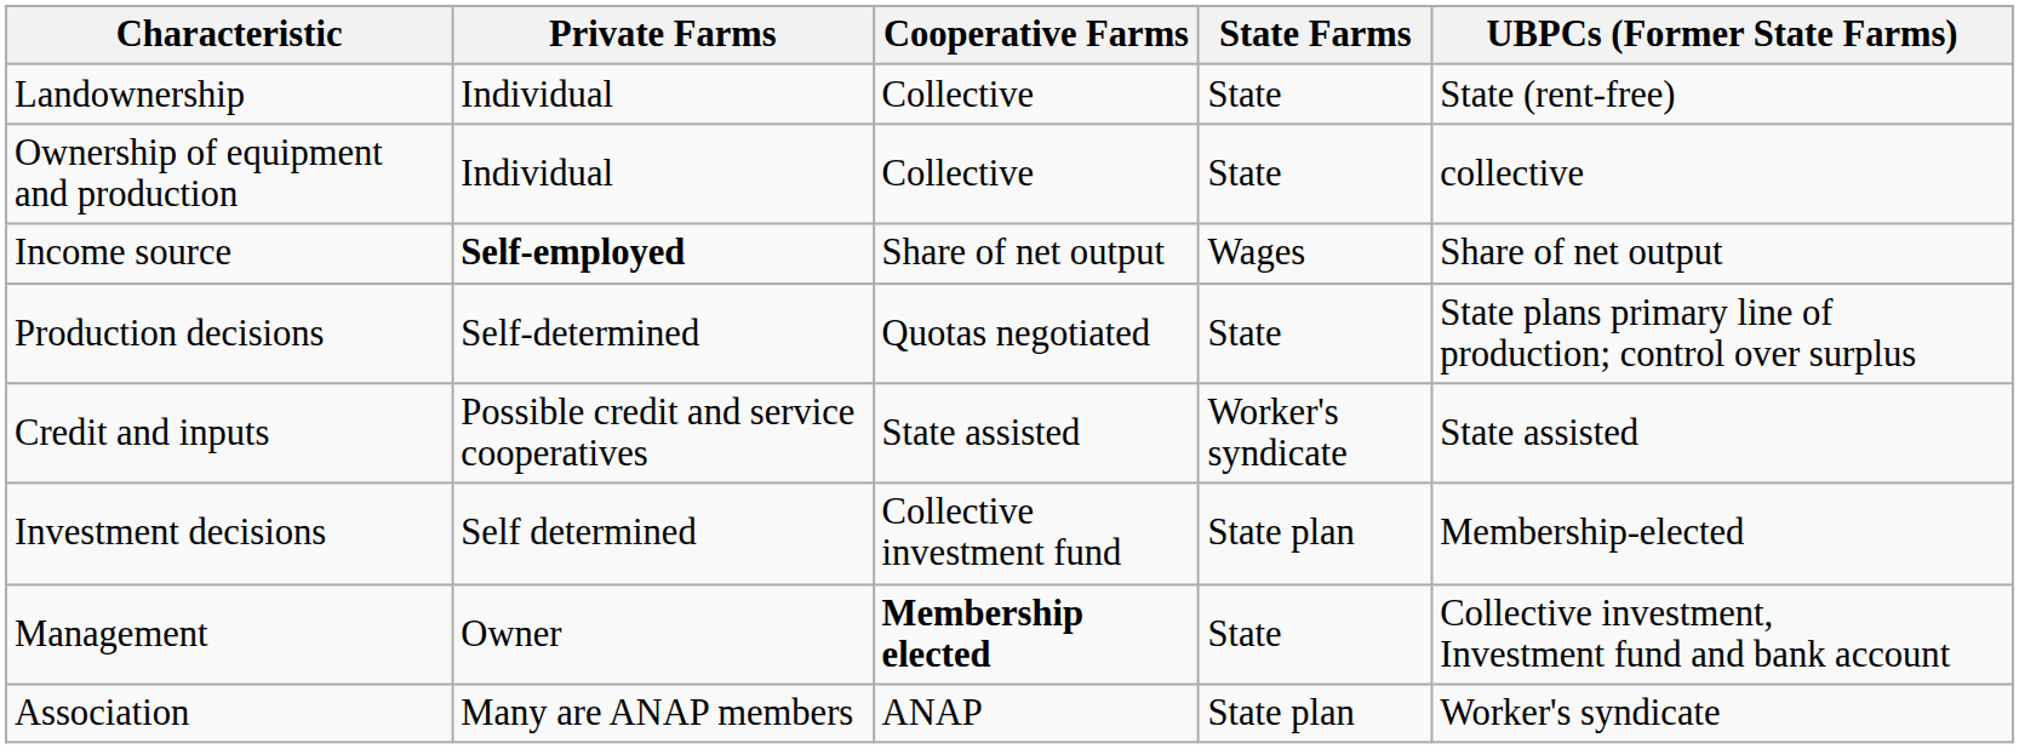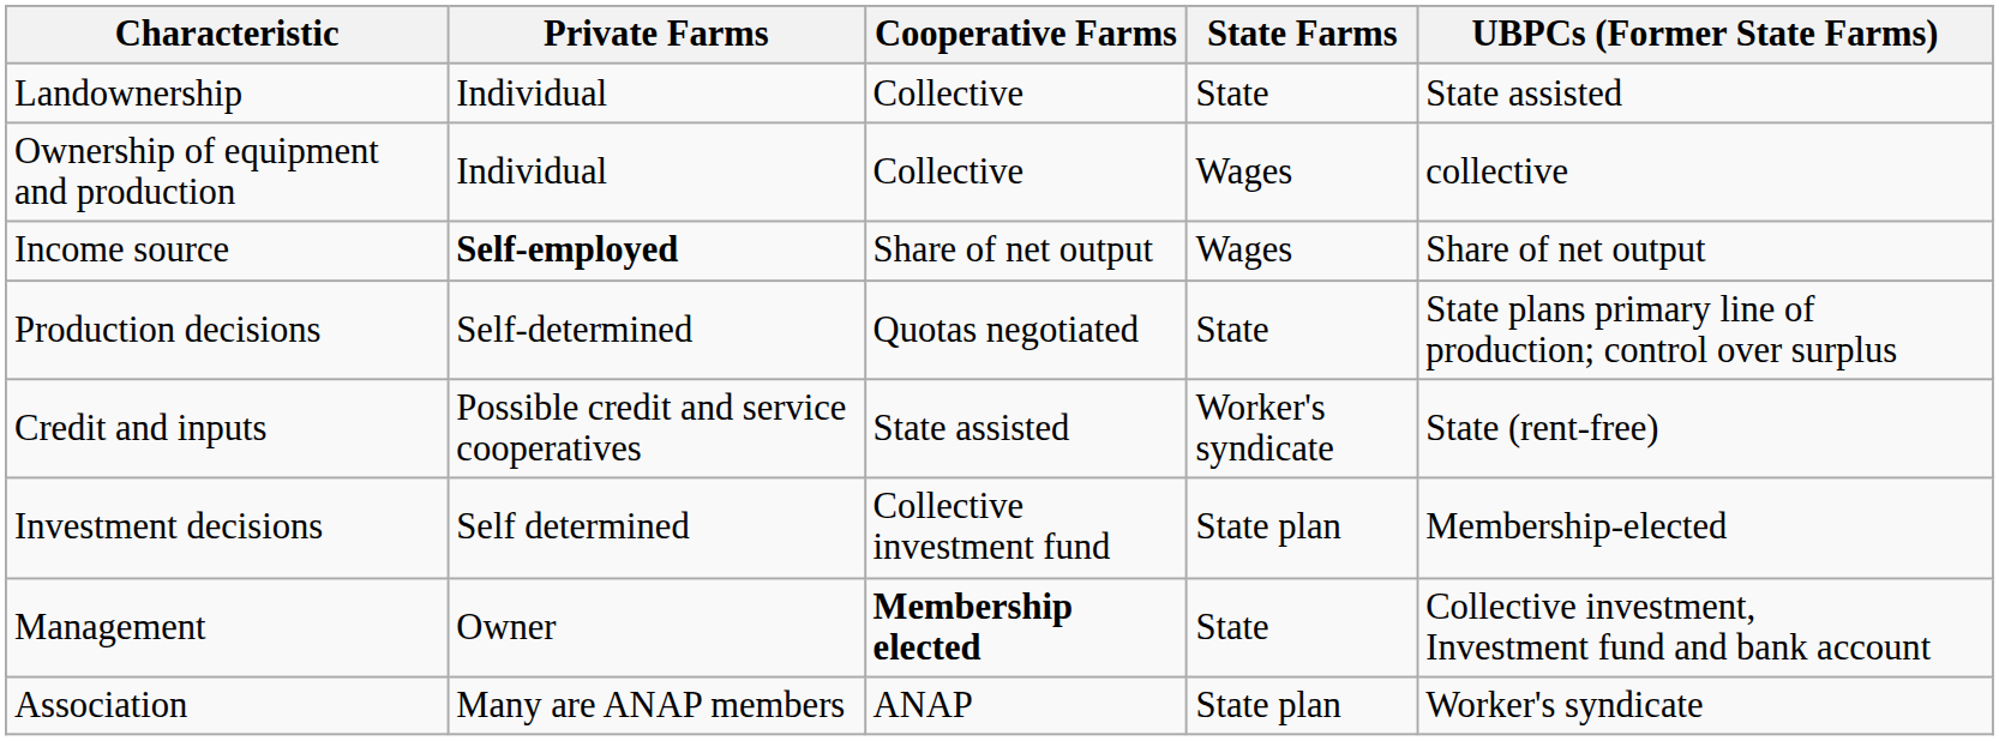Landownership | UBPCs (Former State Farms): State (rent-free) -> State assisted
Ownership of equipment and production | State Farms: State -> Wages
Credit and inputs | UBPCs (Former State Farms): State assisted -> State (rent-free)
